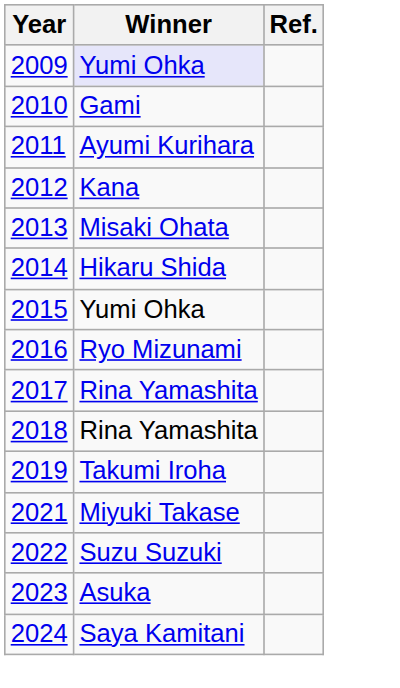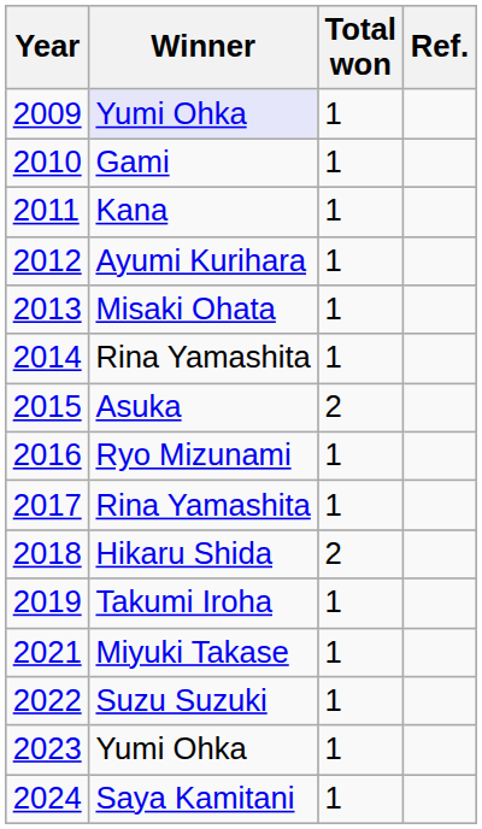+ column: Total won | 1 | 1 | 1 | 1 | 1 | 1 | 2 | 1 | 1 | 2 | 1 | 1 | 1 | 1 | 1
2011 | Winner: Ayumi Kurihara -> Kana
2012 | Winner: Kana -> Ayumi Kurihara
2014 | Winner: Hikaru Shida -> Rina Yamashita
2015 | Winner: Yumi Ohka -> Asuka
2018 | Winner: Rina Yamashita -> Hikaru Shida
2023 | Winner: Asuka -> Yumi Ohka
